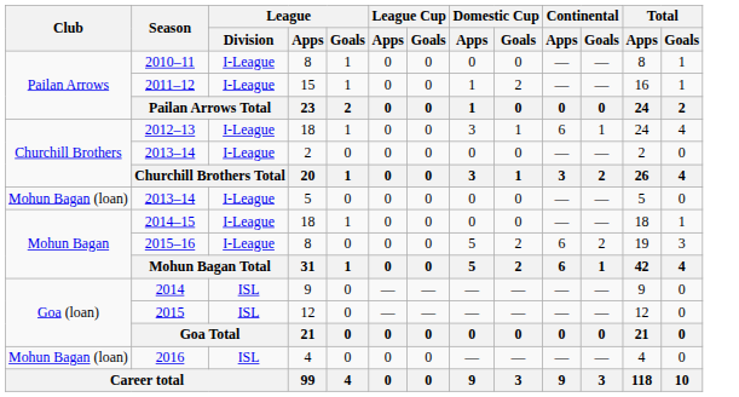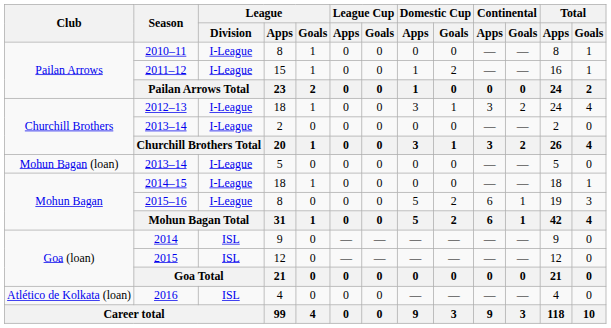2012–13 | Continental / Apps: 6 -> 3
2012–13 | Continental / Goals: 1 -> 2
2015–16 | Continental / Goals: 2 -> 1
2016 | Club: Mohun Bagan (loan) -> Atlético de Kolkata (loan)
